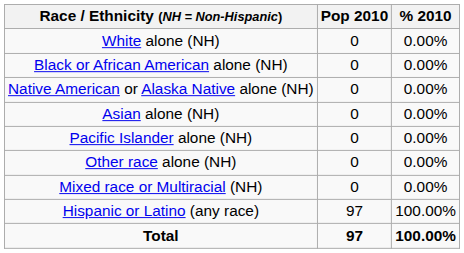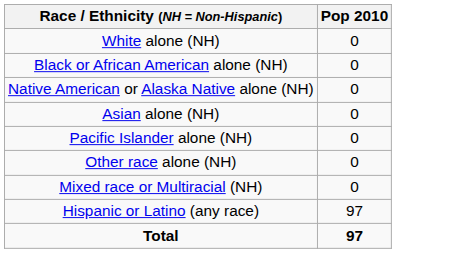- column: % 2010 | 0.00% | 0.00% | 0.00% | 0.00% | 0.00% | 0.00% | 0.00% | 100.00% | 100.00%
